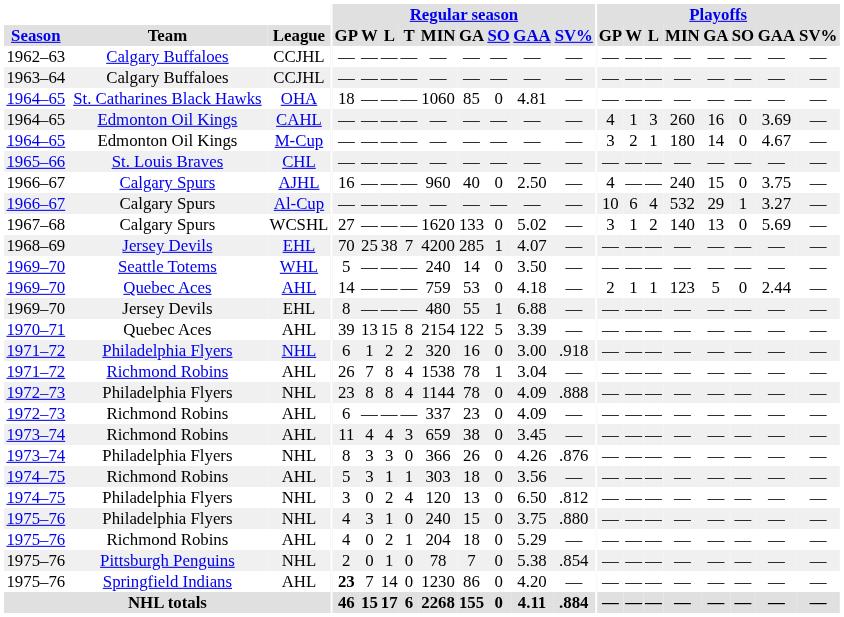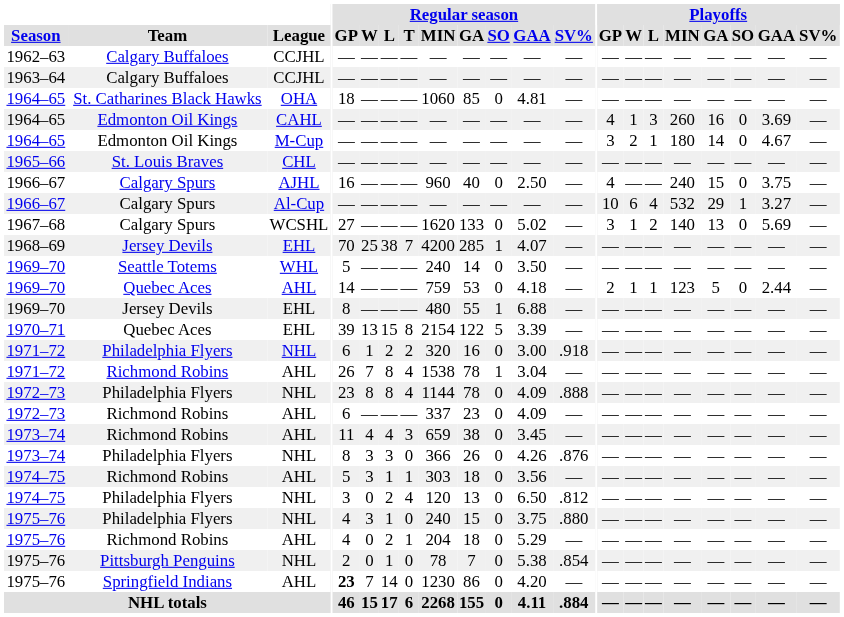1970–71 | League: AHL -> EHL
